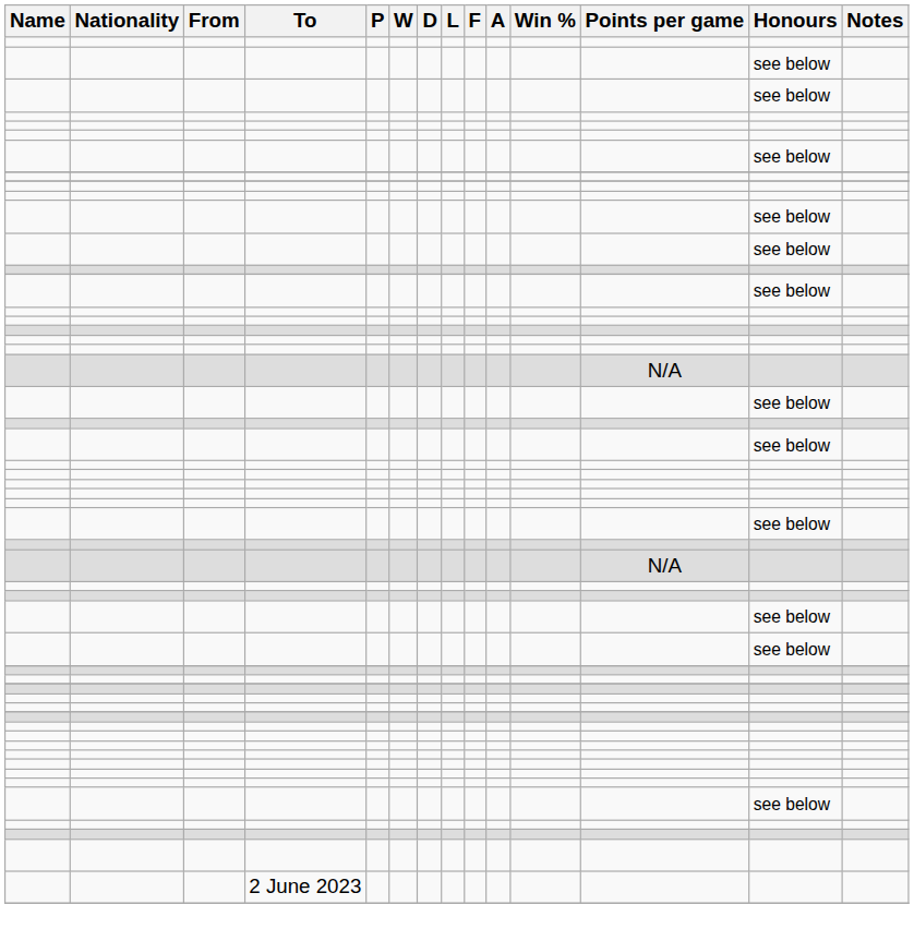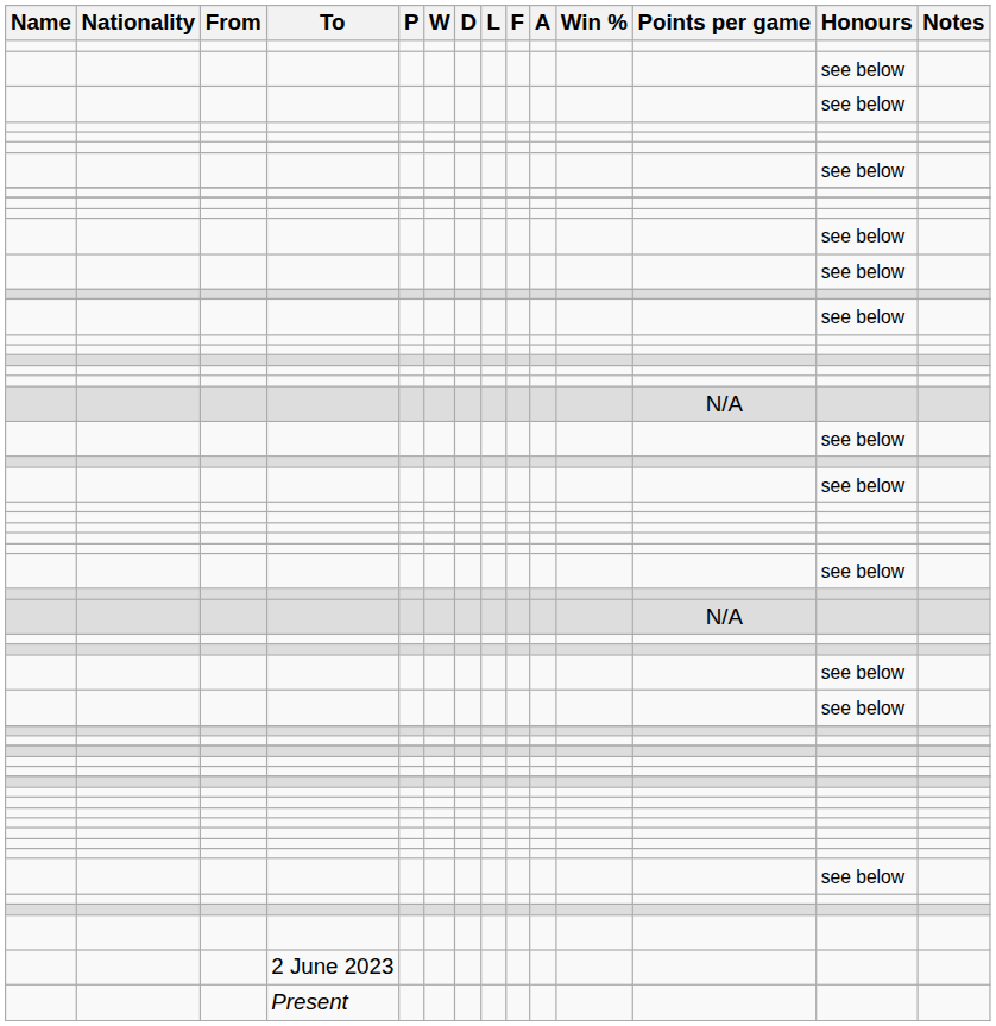+ row: Present
